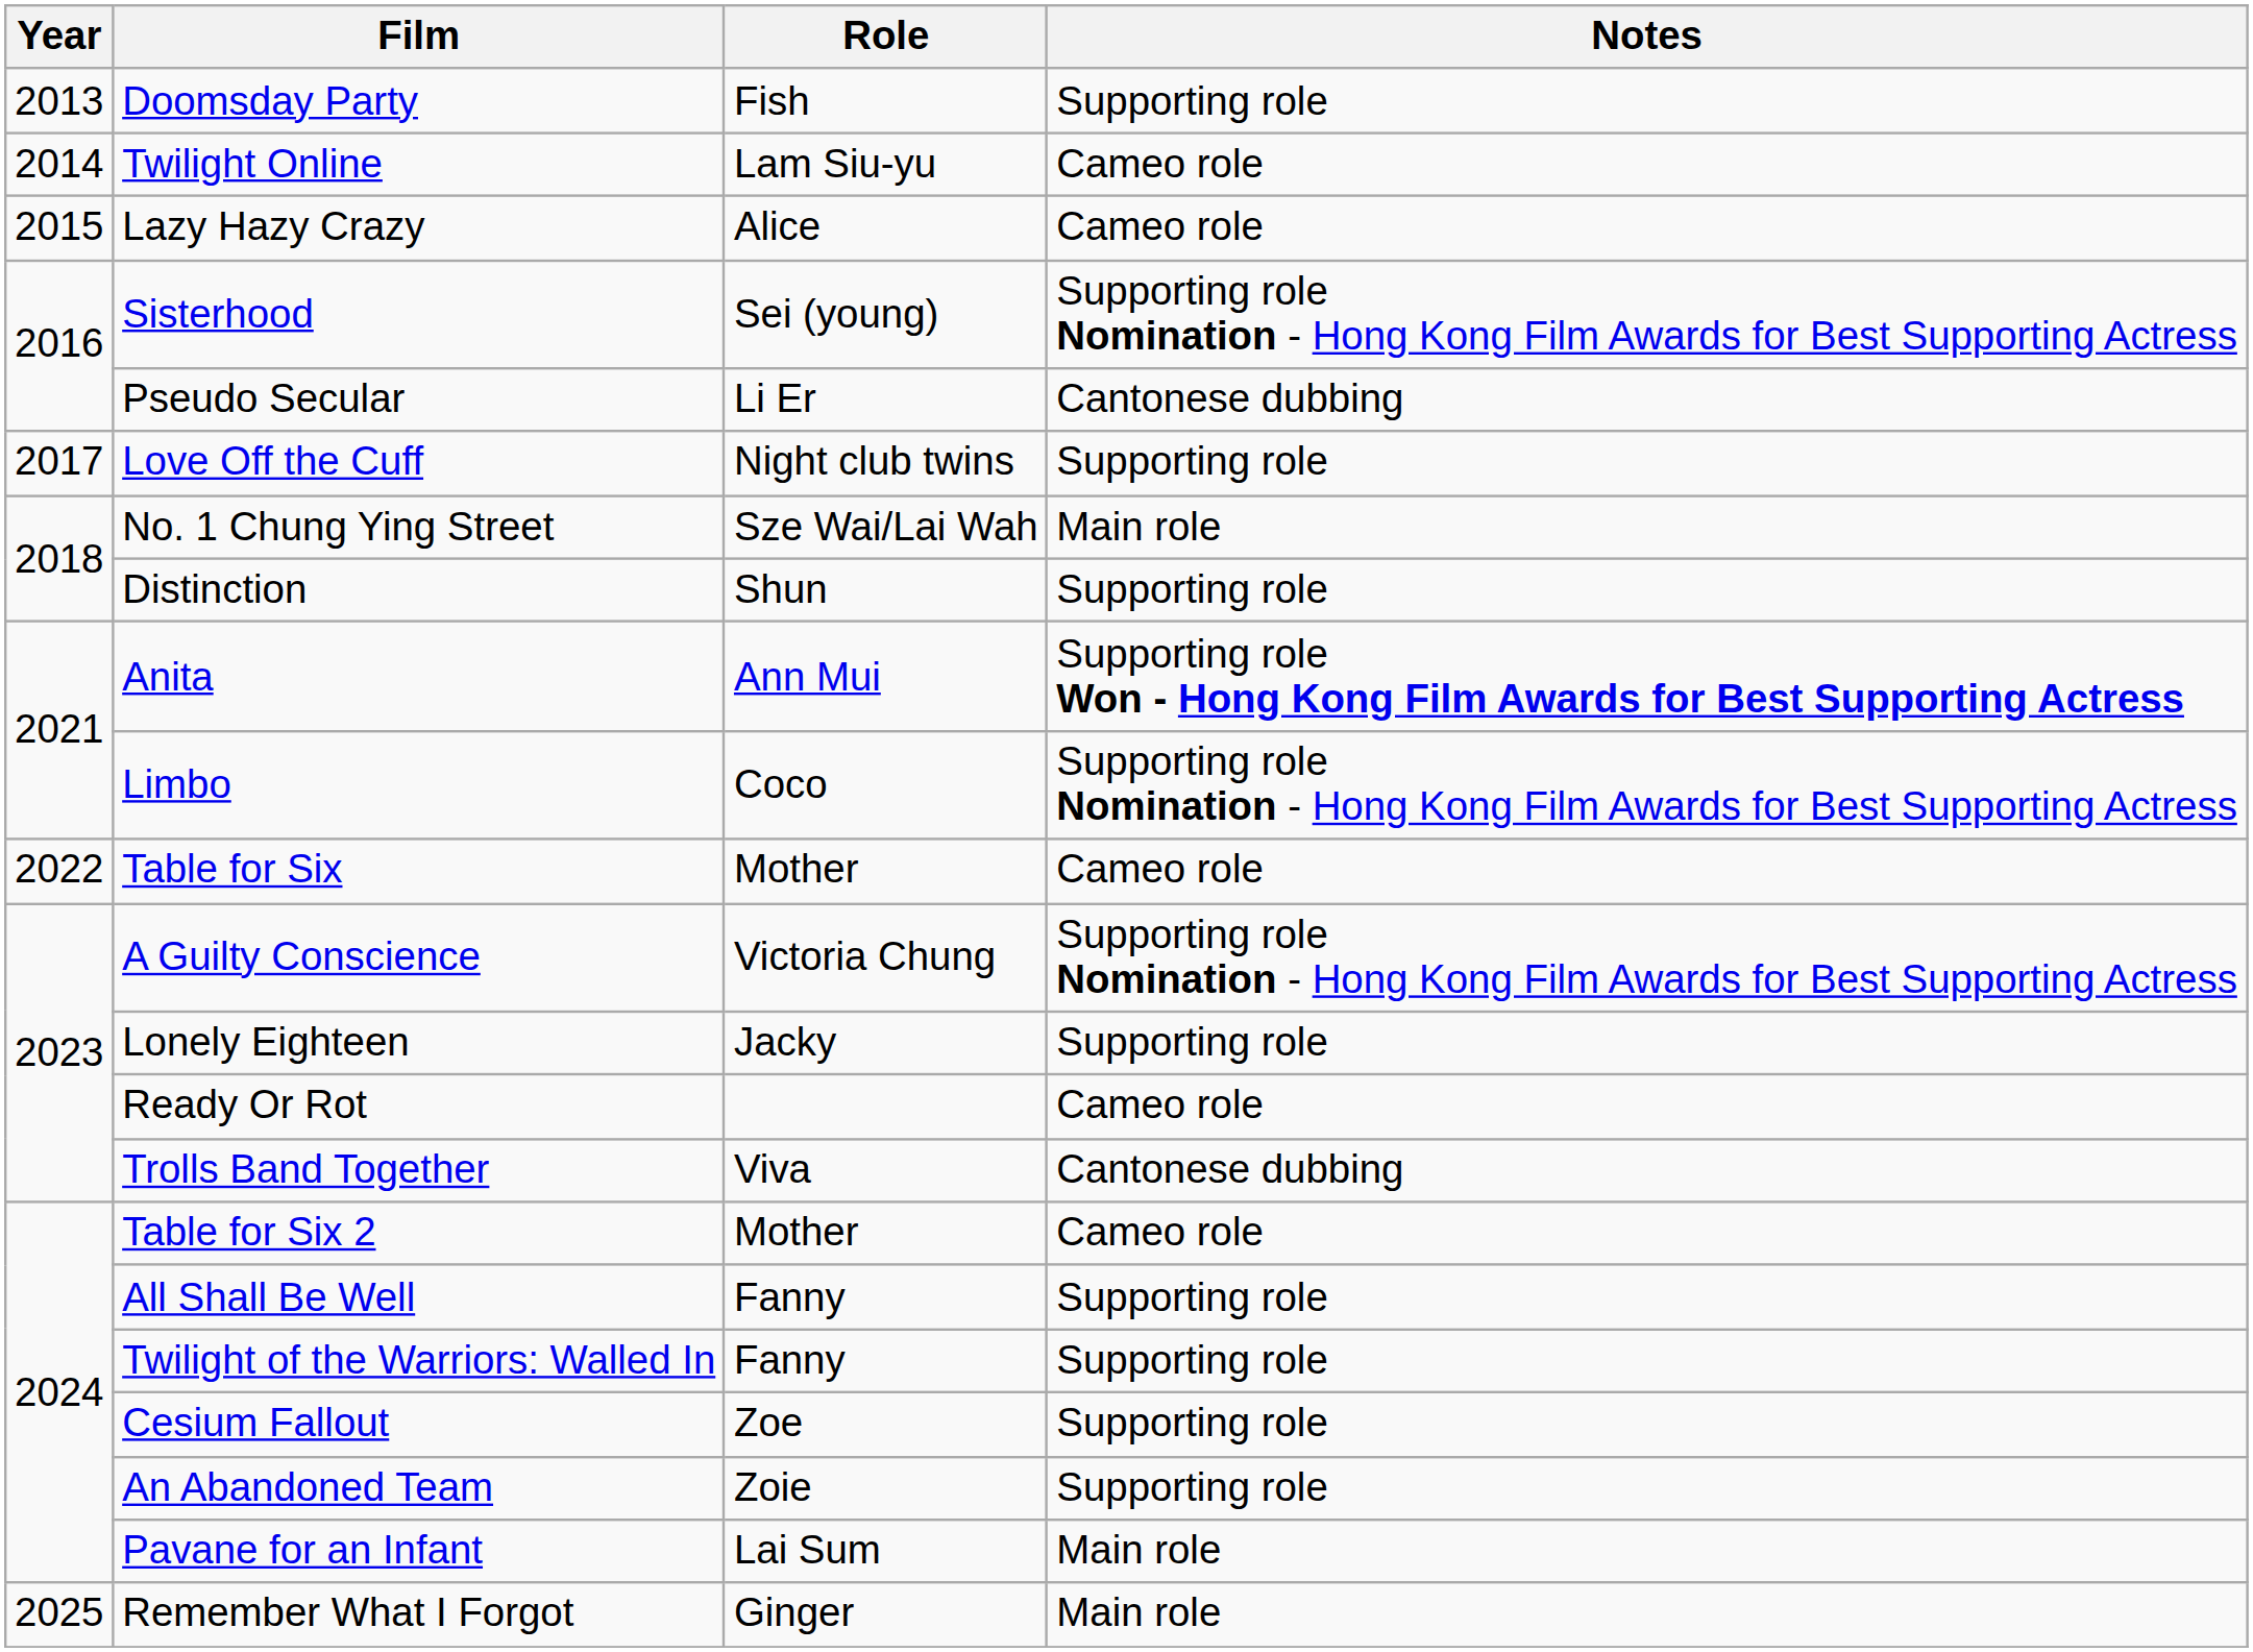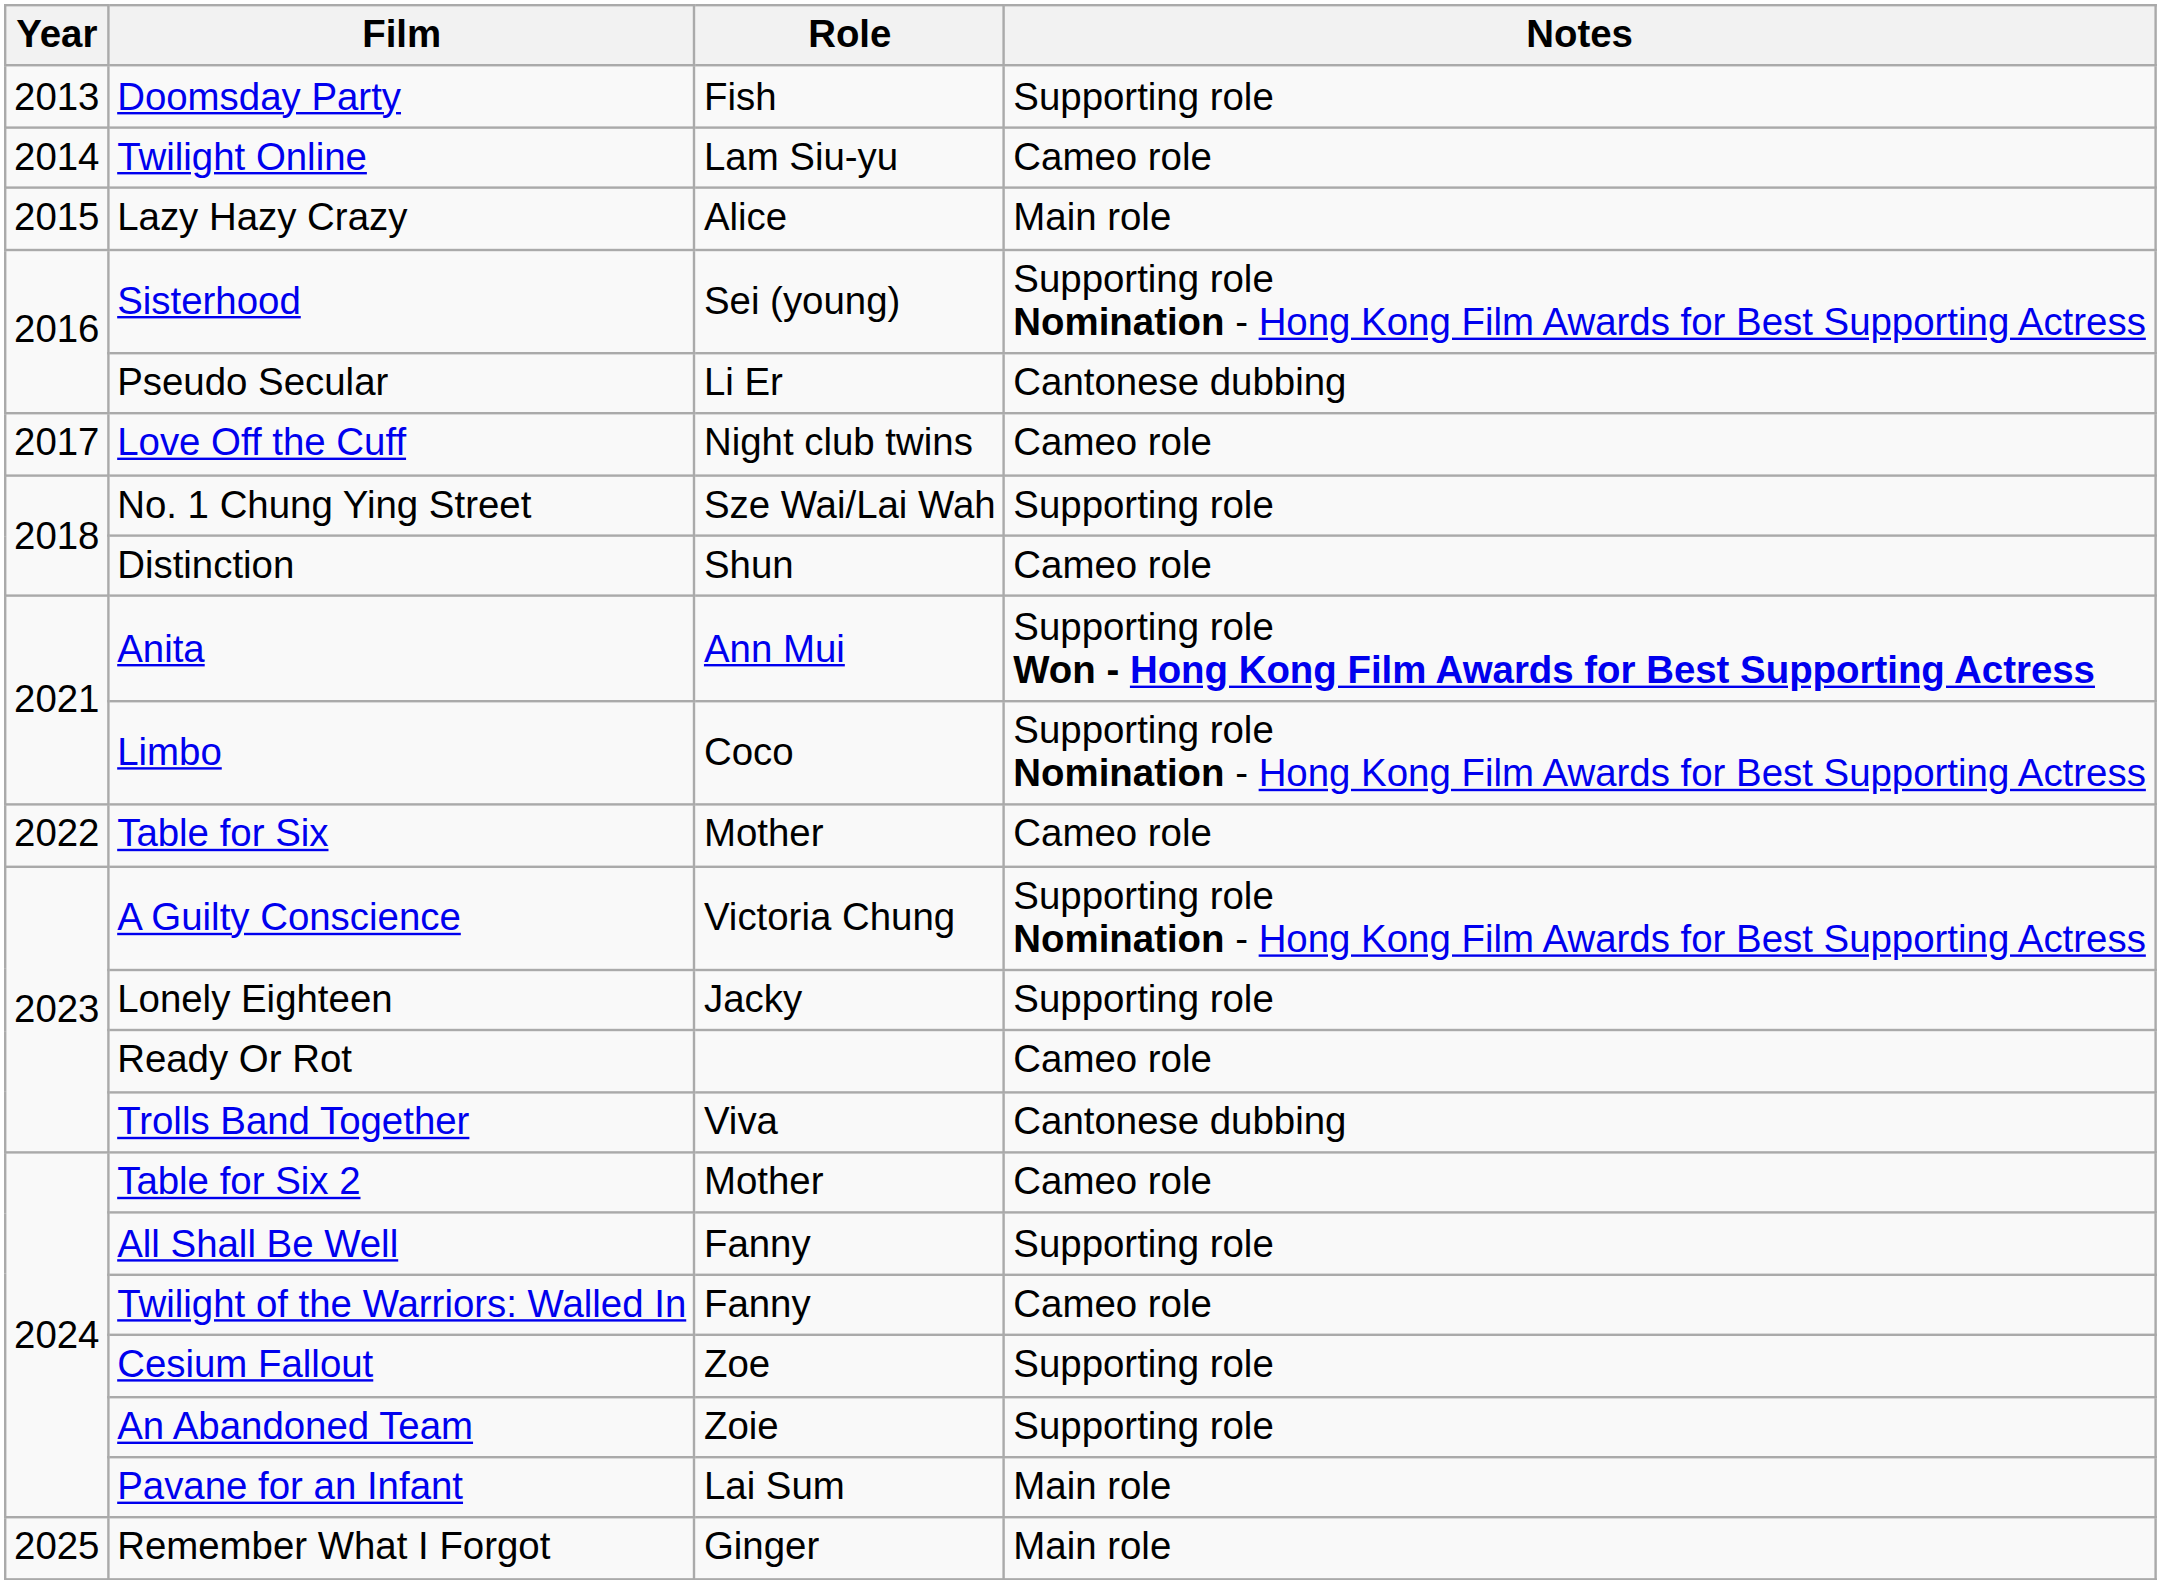Lazy Hazy Crazy | Notes: Cameo role -> Main role
Love Off the Cuff | Notes: Supporting role -> Cameo role
No. 1 Chung Ying Street | Notes: Main role -> Supporting role
Distinction | Notes: Supporting role -> Cameo role
Twilight of the Warriors: Walled In | Notes: Supporting role -> Cameo role
